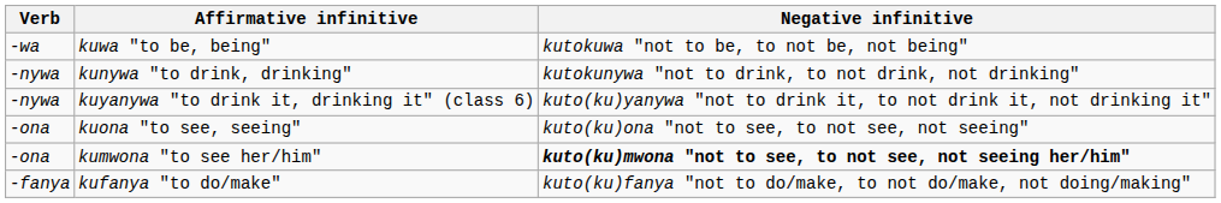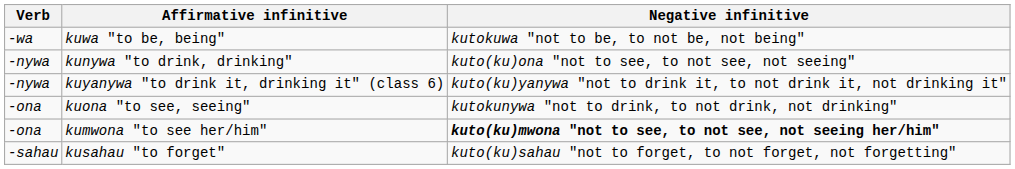kunywa "to drink, drinking" | Negative infinitive: kutokunywa "not to drink, to not drink, not drinking" -> kuto(ku)ona "not to see, to not see, not seeing"
kuona "to see, seeing" | Negative infinitive: kuto(ku)ona "not to see, to not see, not seeing" -> kutokunywa "not to drink, to not drink, not drinking"
- row: -fanya | kufanya "to do/make" | kuto(ku)fanya "not to do/make, to not do/make, not doing/making"
+ row: -sahau | kusahau "to forget" | kuto(ku)sahau "not to forget, to not forget, not forgetting"
